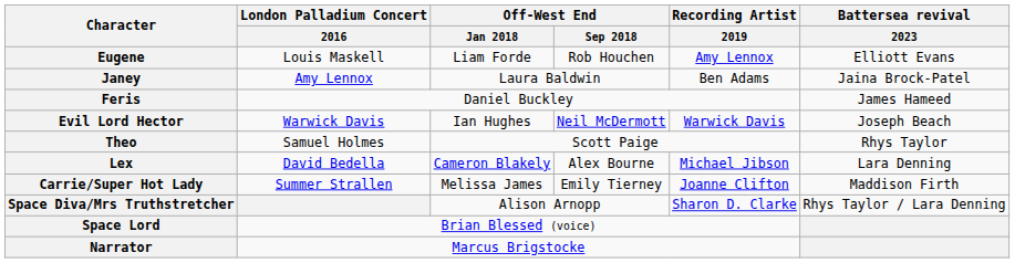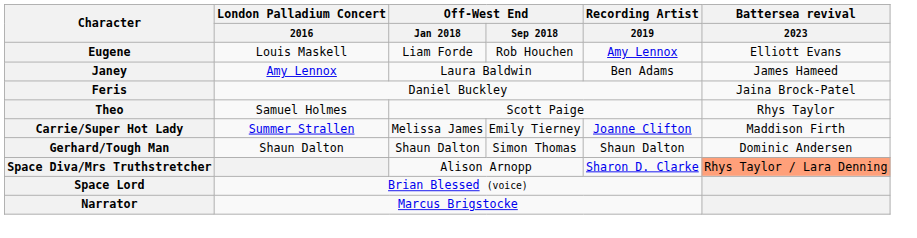Janey | Battersea revival / 2023: Jaina Brock-Patel -> James Hameed
Feris | Battersea revival / 2023: James Hameed -> Jaina Brock-Patel
- row: Evil Lord Hector | Warwick Davis | Ian Hughes | Neil McDermott | Warwick Davis | Joseph Beach
- row: Lex | David Bedella | Cameron Blakely | Alex Bourne | Michael Jibson | Lara Denning
+ row: Gerhard/Tough Man | Shaun Dalton | Shaun Dalton | Simon Thomas | Shaun Dalton | Dominic Andersen
Space Diva/Mrs Truthstretcher | Battersea revival / 2023: no background -> lightsalmon background
